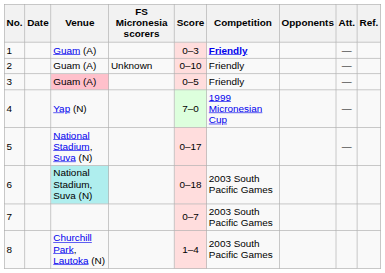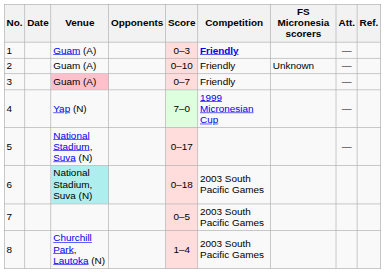columns swapped: Opponents <-> FS Micronesia scorers
3 | Score: 0–5 -> 0–7
7 | Score: 0–7 -> 0–5
